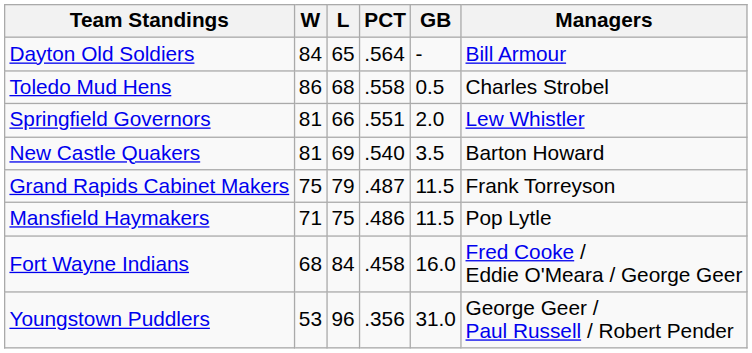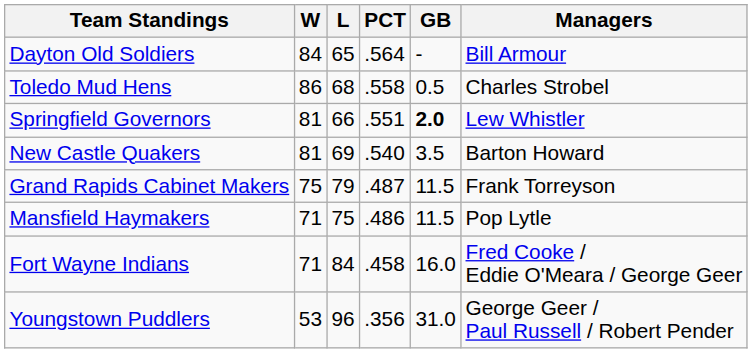Springfield Governors | GB: normal -> bold
Fort Wayne Indians | W: 68 -> 71
